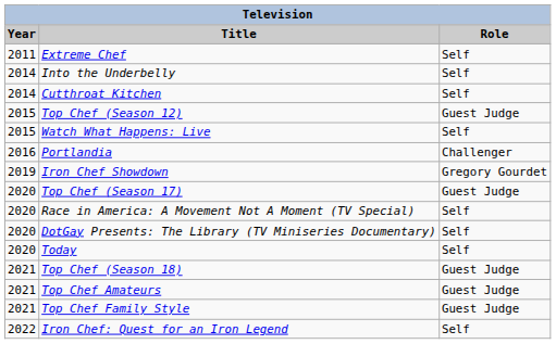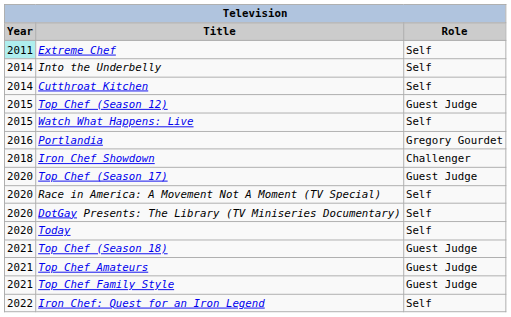Extreme Chef | Year: no background -> paleturquoise background
Portlandia | Role: Challenger -> Gregory Gourdet
Iron Chef Showdown | Year: 2019 -> 2018
Iron Chef Showdown | Role: Gregory Gourdet -> Challenger
